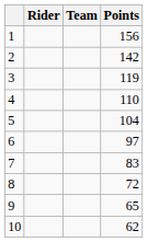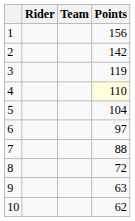4 | Points: no background -> lightyellow background
7 | Points: 83 -> 88
9 | Points: 65 -> 63
